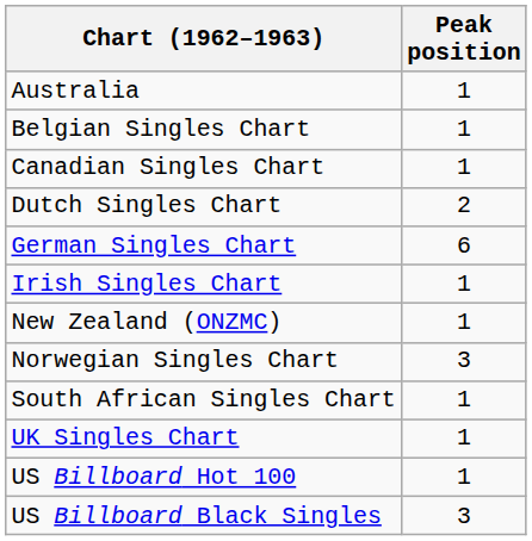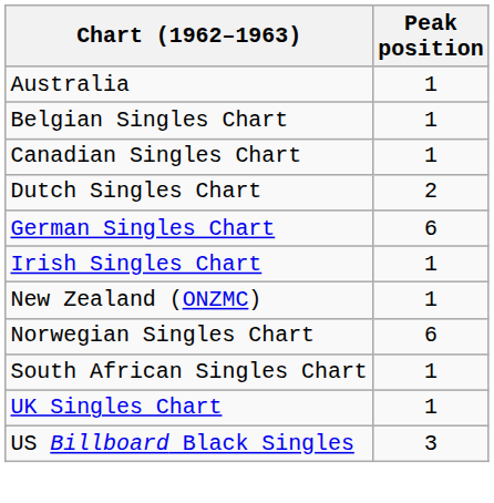Norwegian Singles Chart | Peak position: 3 -> 6
- row: US Billboard Hot 100 | 1
